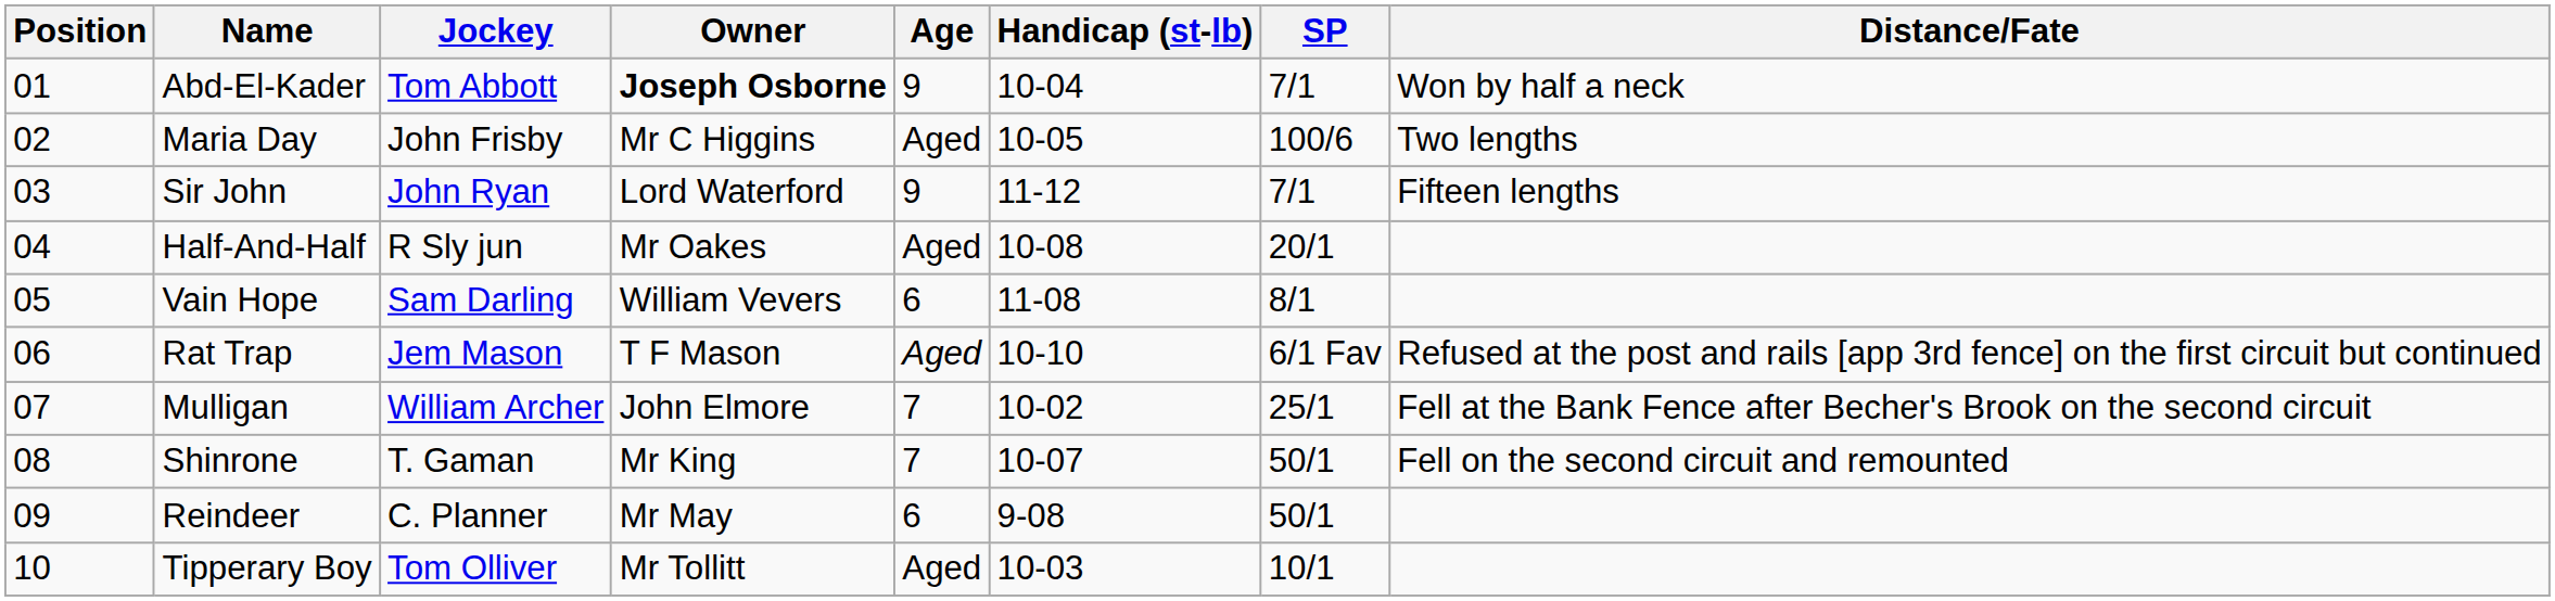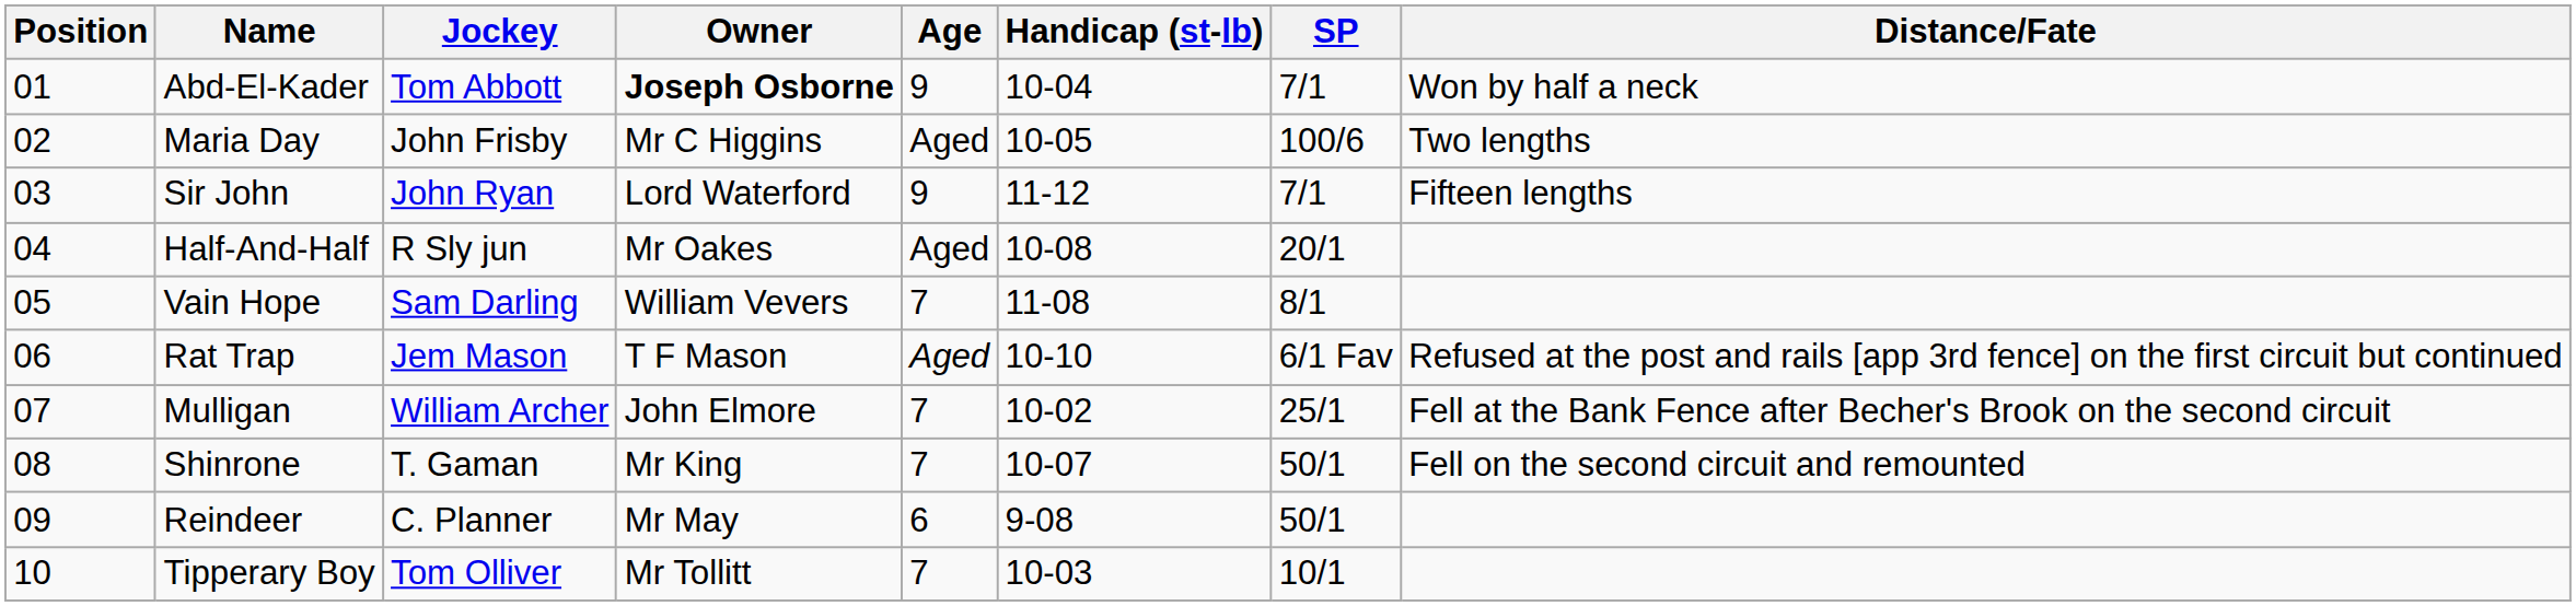Vain Hope | Age: 6 -> 7
Tipperary Boy | Age: Aged -> 7
